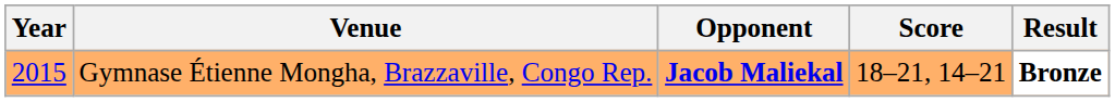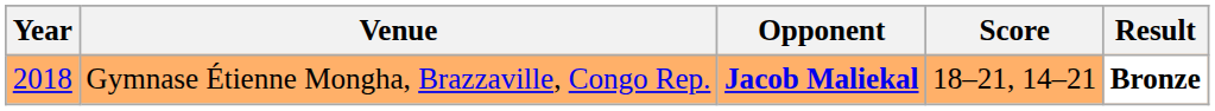Gymnase Étienne Mongha, Brazzaville, Congo Rep. | Year: 2015 -> 2018
